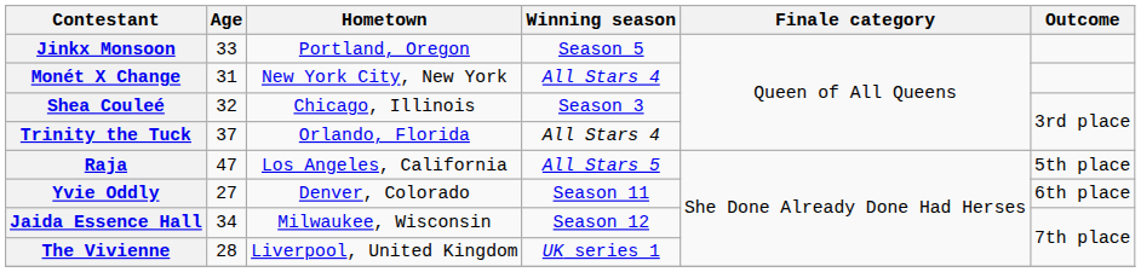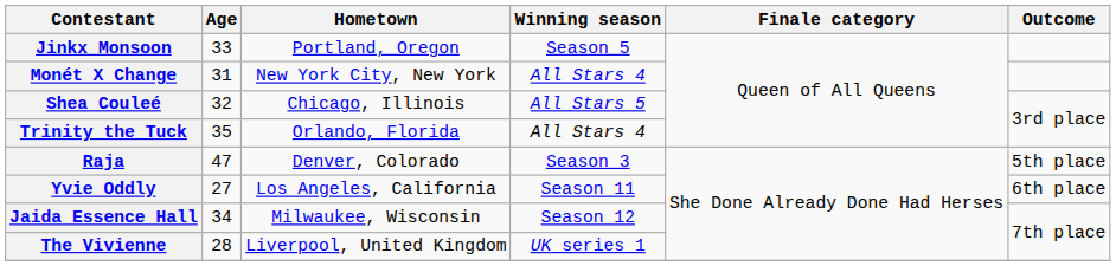Shea Couleé | Winning season: Season 3 -> All Stars 5
Trinity the Tuck | Age: 37 -> 35
Raja | Hometown: Los Angeles, California -> Denver, Colorado
Raja | Winning season: All Stars 5 -> Season 3
Yvie Oddly | Hometown: Denver, Colorado -> Los Angeles, California
